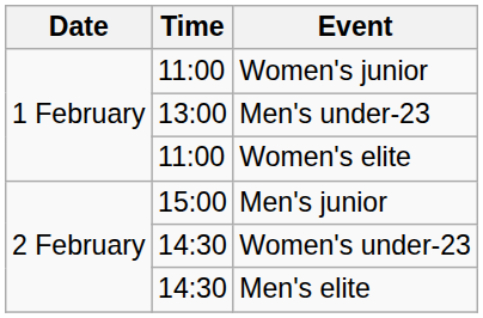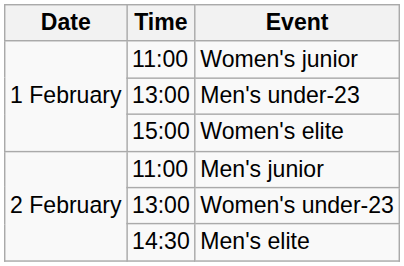Women's elite | Time: 11:00 -> 15:00
Men's junior | Time: 15:00 -> 11:00
Women's under-23 | Time: 14:30 -> 13:00
